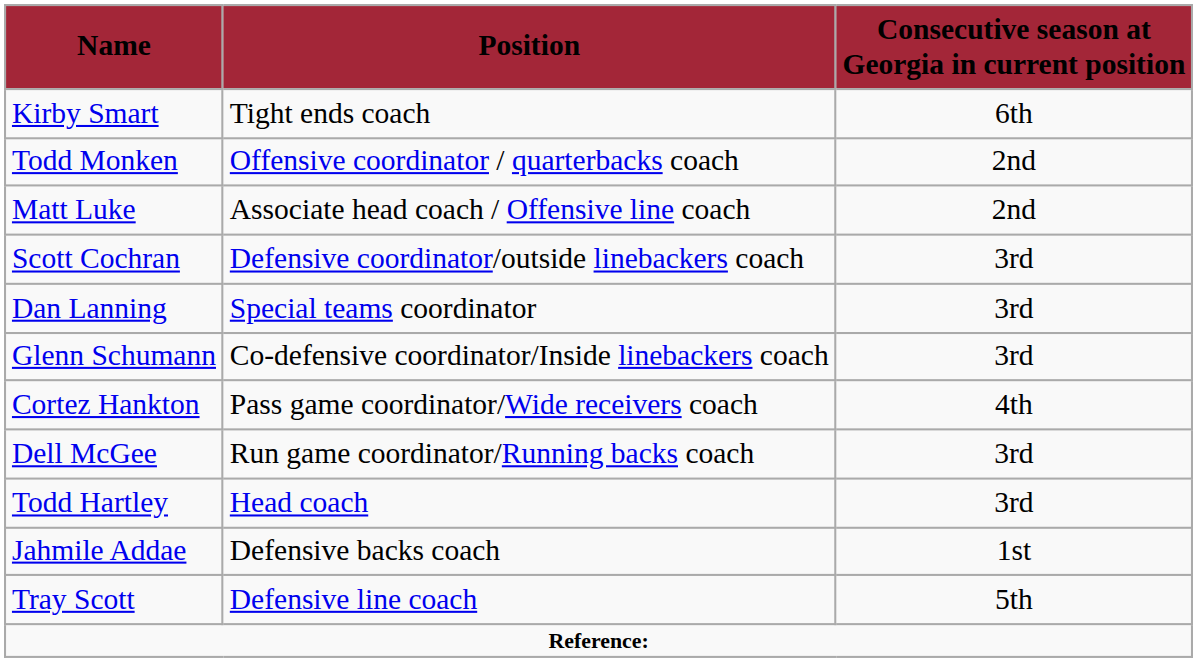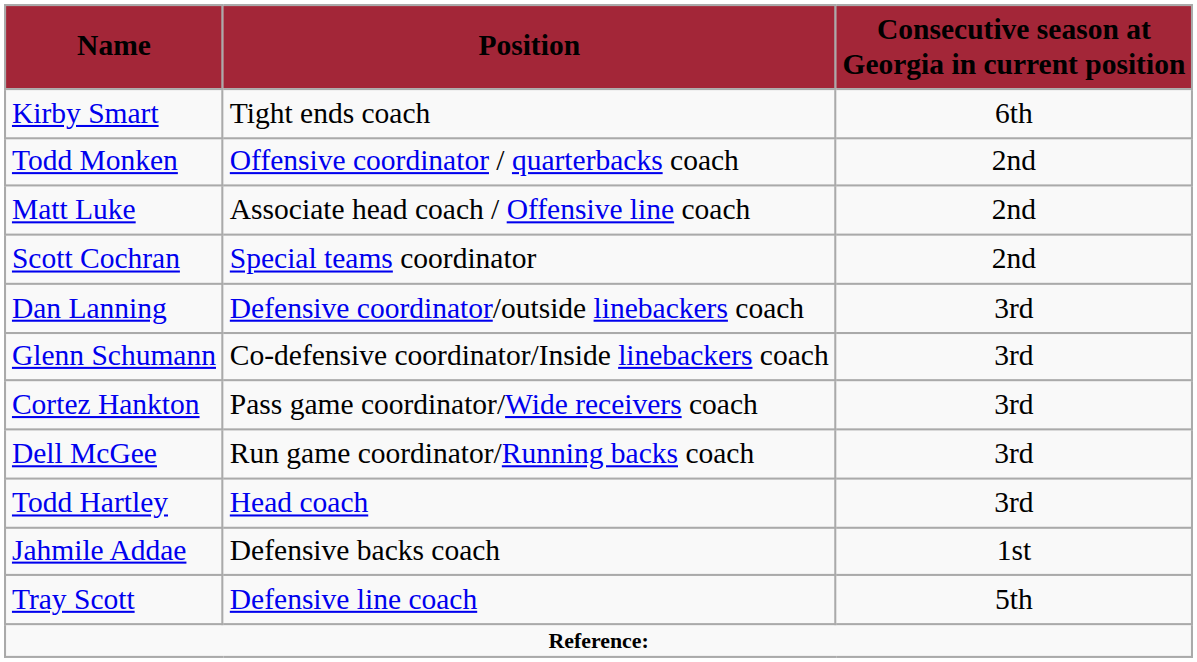Scott Cochran | Position: Defensive coordinator/outside linebackers coach -> Special teams coordinator
Scott Cochran | Consecutive season at Georgia in current position: 3rd -> 2nd
Dan Lanning | Position: Special teams coordinator -> Defensive coordinator/outside linebackers coach
Cortez Hankton | Consecutive season at Georgia in current position: 4th -> 3rd
